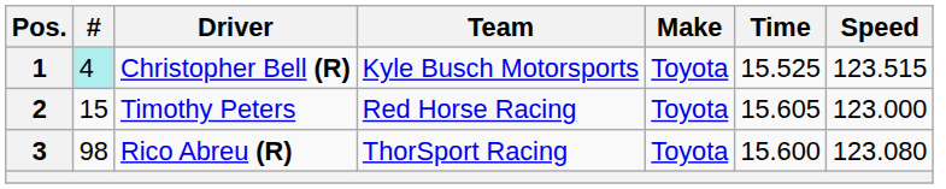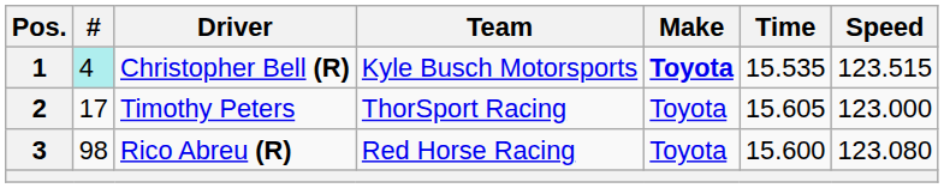1 | Make: normal -> bold
1 | Time: 15.525 -> 15.535
2 | #: 15 -> 17
2 | Team: Red Horse Racing -> ThorSport Racing
3 | Team: ThorSport Racing -> Red Horse Racing
